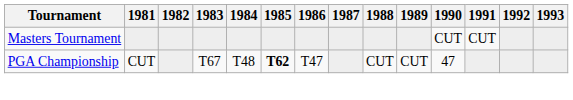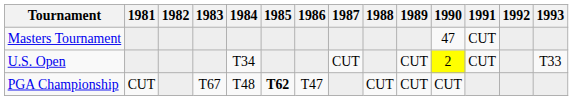Masters Tournament | 1990: CUT -> 47
+ row: U.S. Open | T34 | CUT | CUT | 2 | CUT | T33
PGA Championship | 1990: 47 -> CUT
